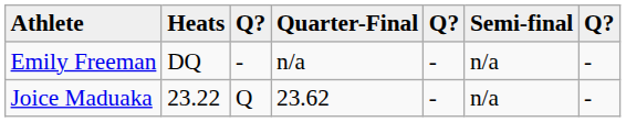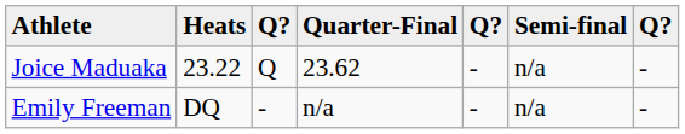rows swapped: Joice Maduaka <-> Emily Freeman
